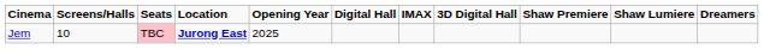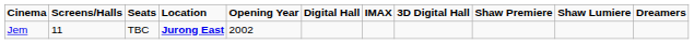Jem | Screens/Halls: 10 -> 11
Jem | Seats: pink background -> no background
Jem | Opening Year: 2025 -> 2002
